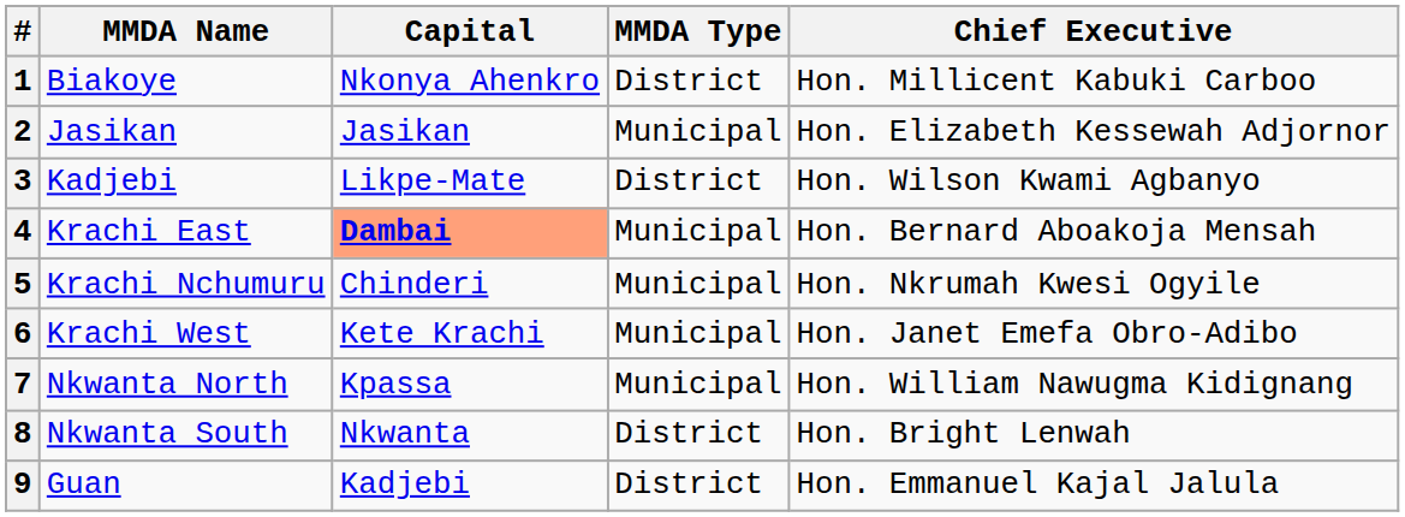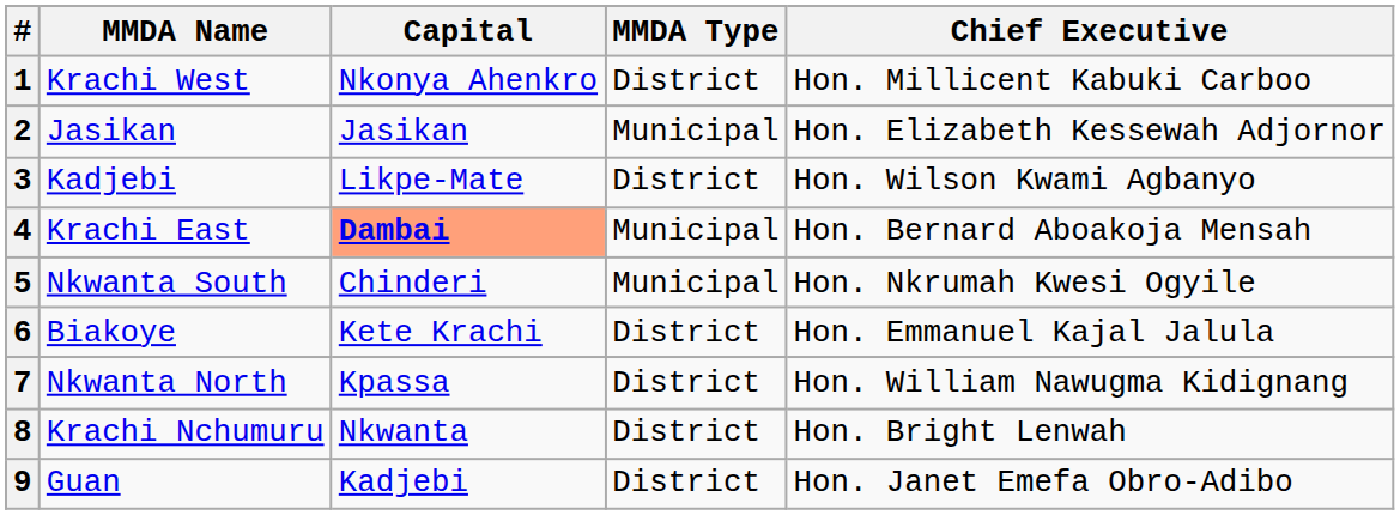1 | MMDA Name: Biakoye -> Krachi West
5 | MMDA Name: Krachi Nchumuru -> Nkwanta South
6 | MMDA Name: Krachi West -> Biakoye
6 | MMDA Type: Municipal -> District
6 | Chief Executive: Hon. Janet Emefa Obro-Adibo -> Hon. Emmanuel Kajal Jalula
7 | MMDA Type: Municipal -> District
8 | MMDA Name: Nkwanta South -> Krachi Nchumuru
9 | Chief Executive: Hon. Emmanuel Kajal Jalula -> Hon. Janet Emefa Obro-Adibo
